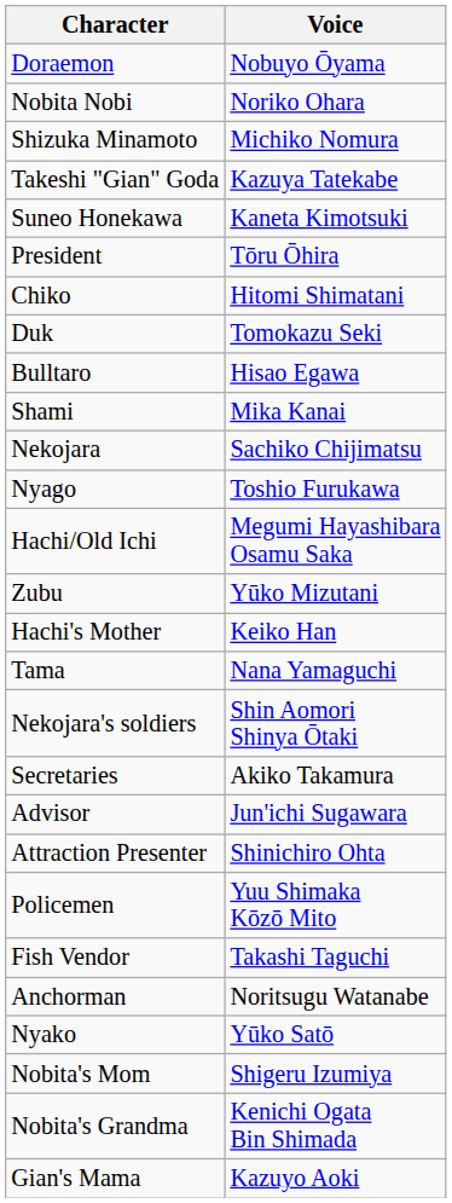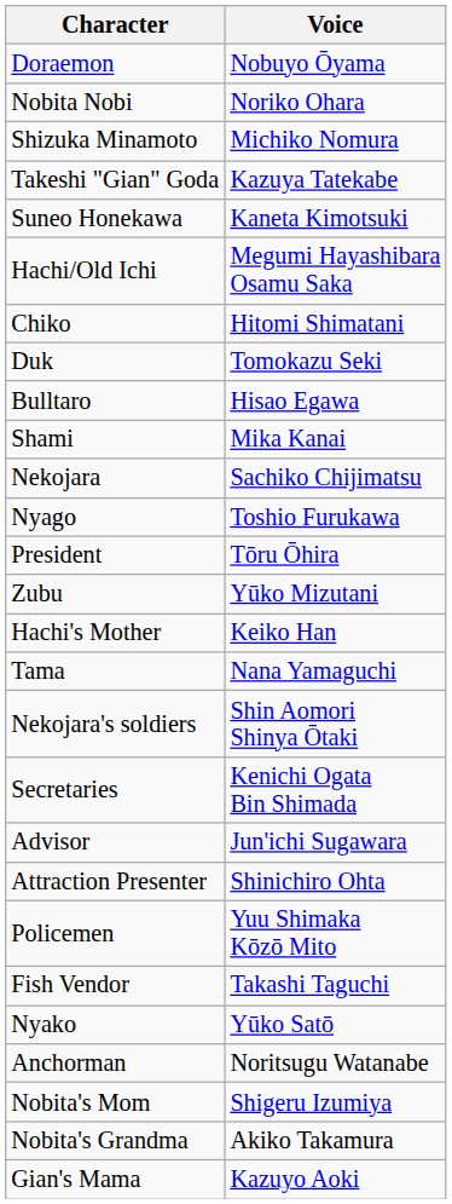rows swapped: Hachi/Old Ichi <-> President
Secretaries | Voice: Akiko Takamura -> Kenichi Ogata Bin Shimada
rows swapped: Nyako <-> Anchorman
Nobita's Grandma | Voice: Kenichi Ogata Bin Shimada -> Akiko Takamura
